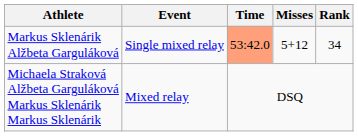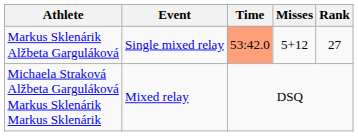Markus Sklenárik Alžbeta Garguláková | Rank: 34 -> 27
